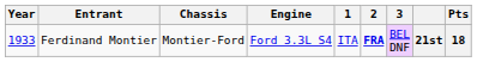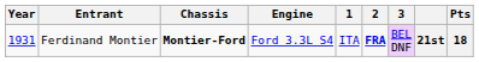Ferdinand Montier | Year: 1933 -> 1931
Ferdinand Montier | Chassis: normal -> bold
